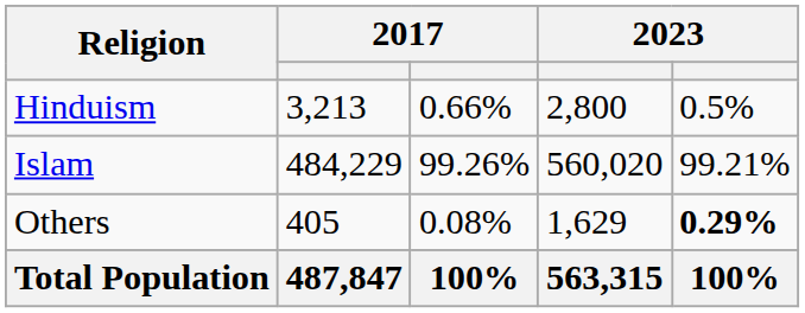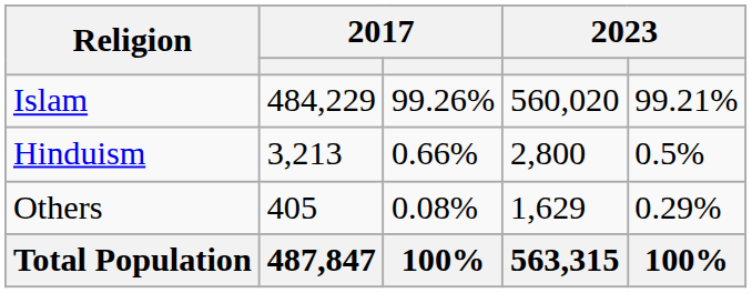rows swapped: Islam <-> Hinduism
Others | column 5: bold -> normal
